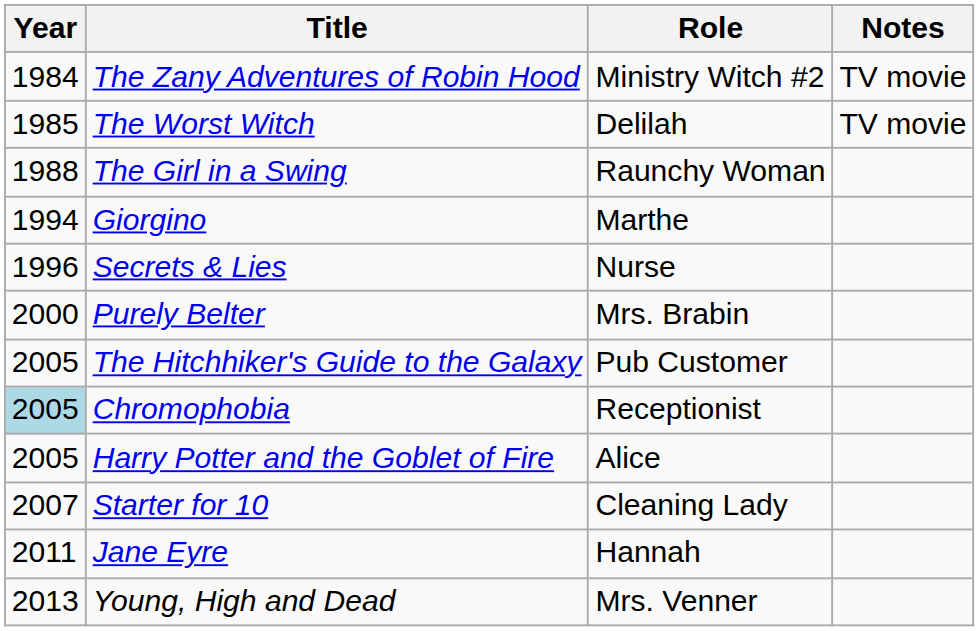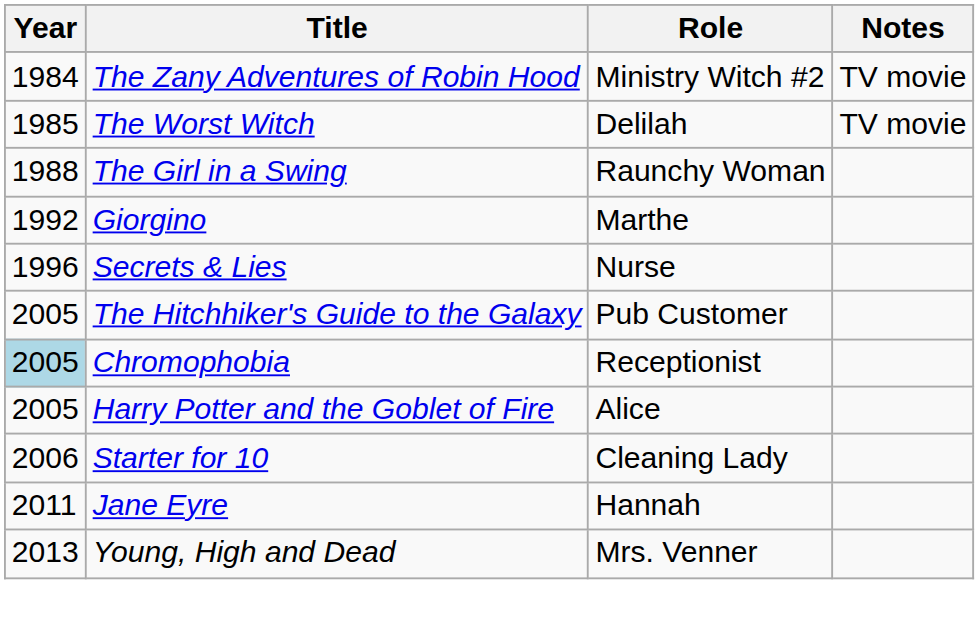Giorgino | Year: 1994 -> 1992
- row: 2000 | Purely Belter | Mrs. Brabin
Starter for 10 | Year: 2007 -> 2006
